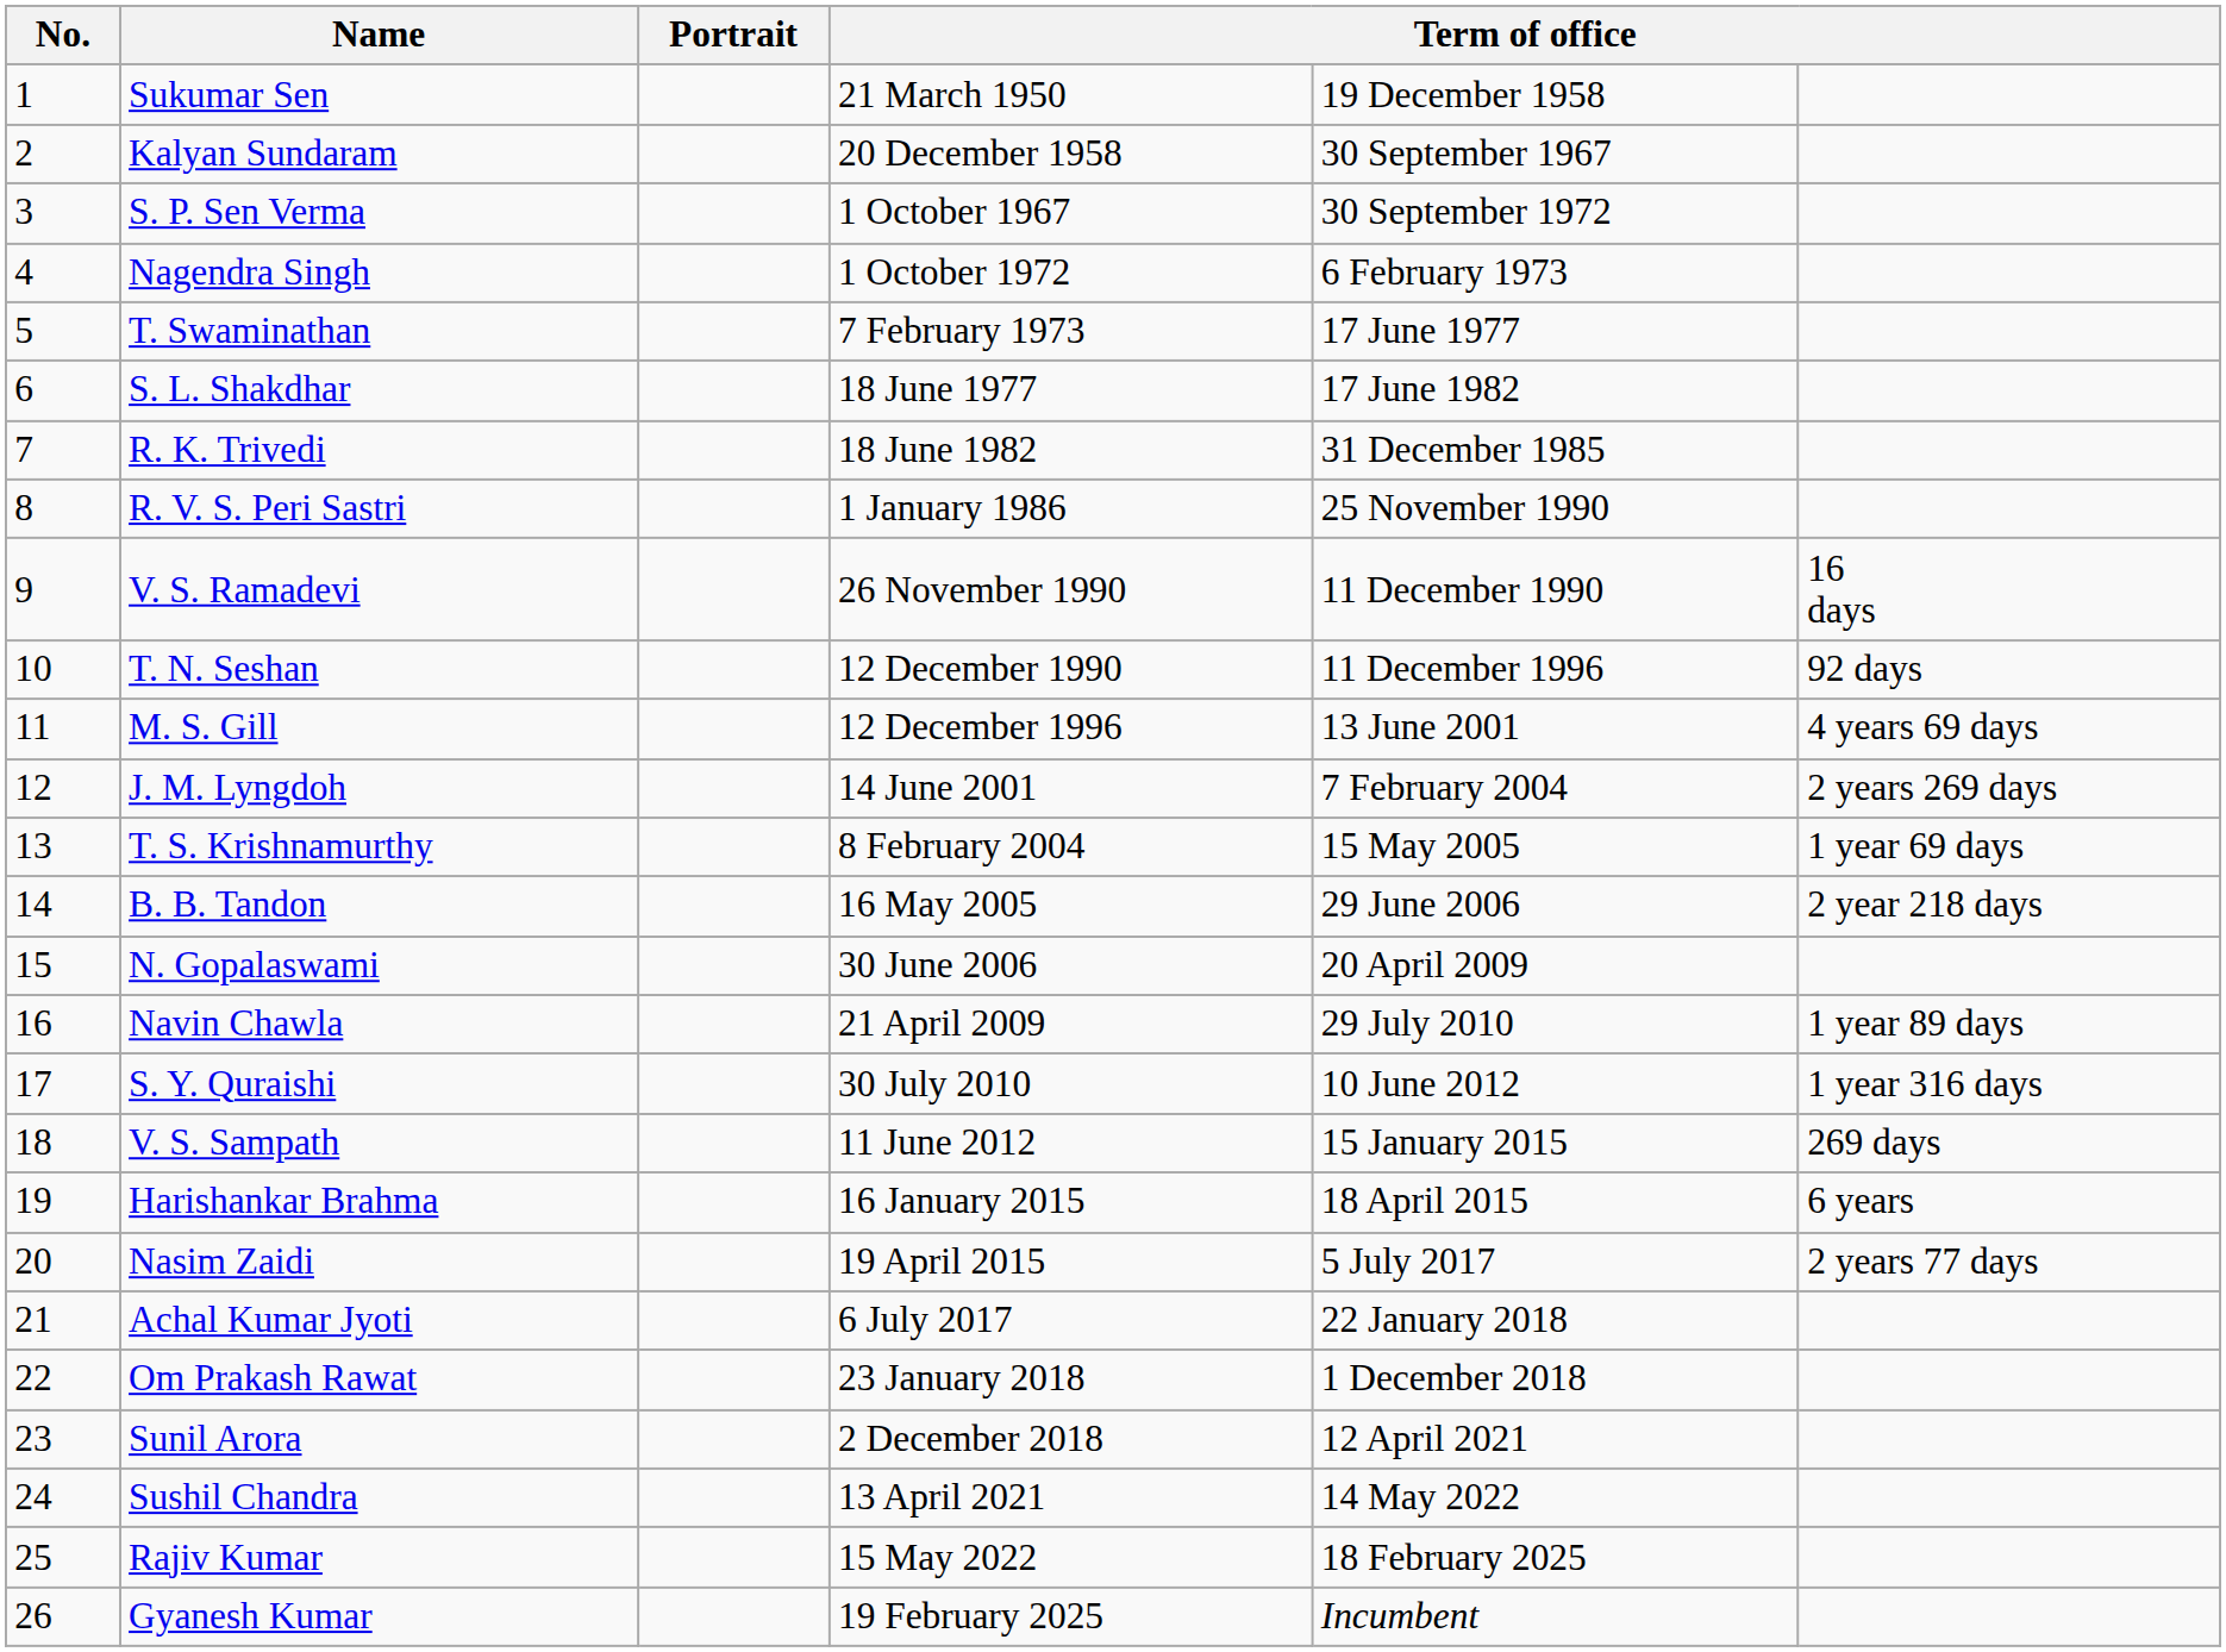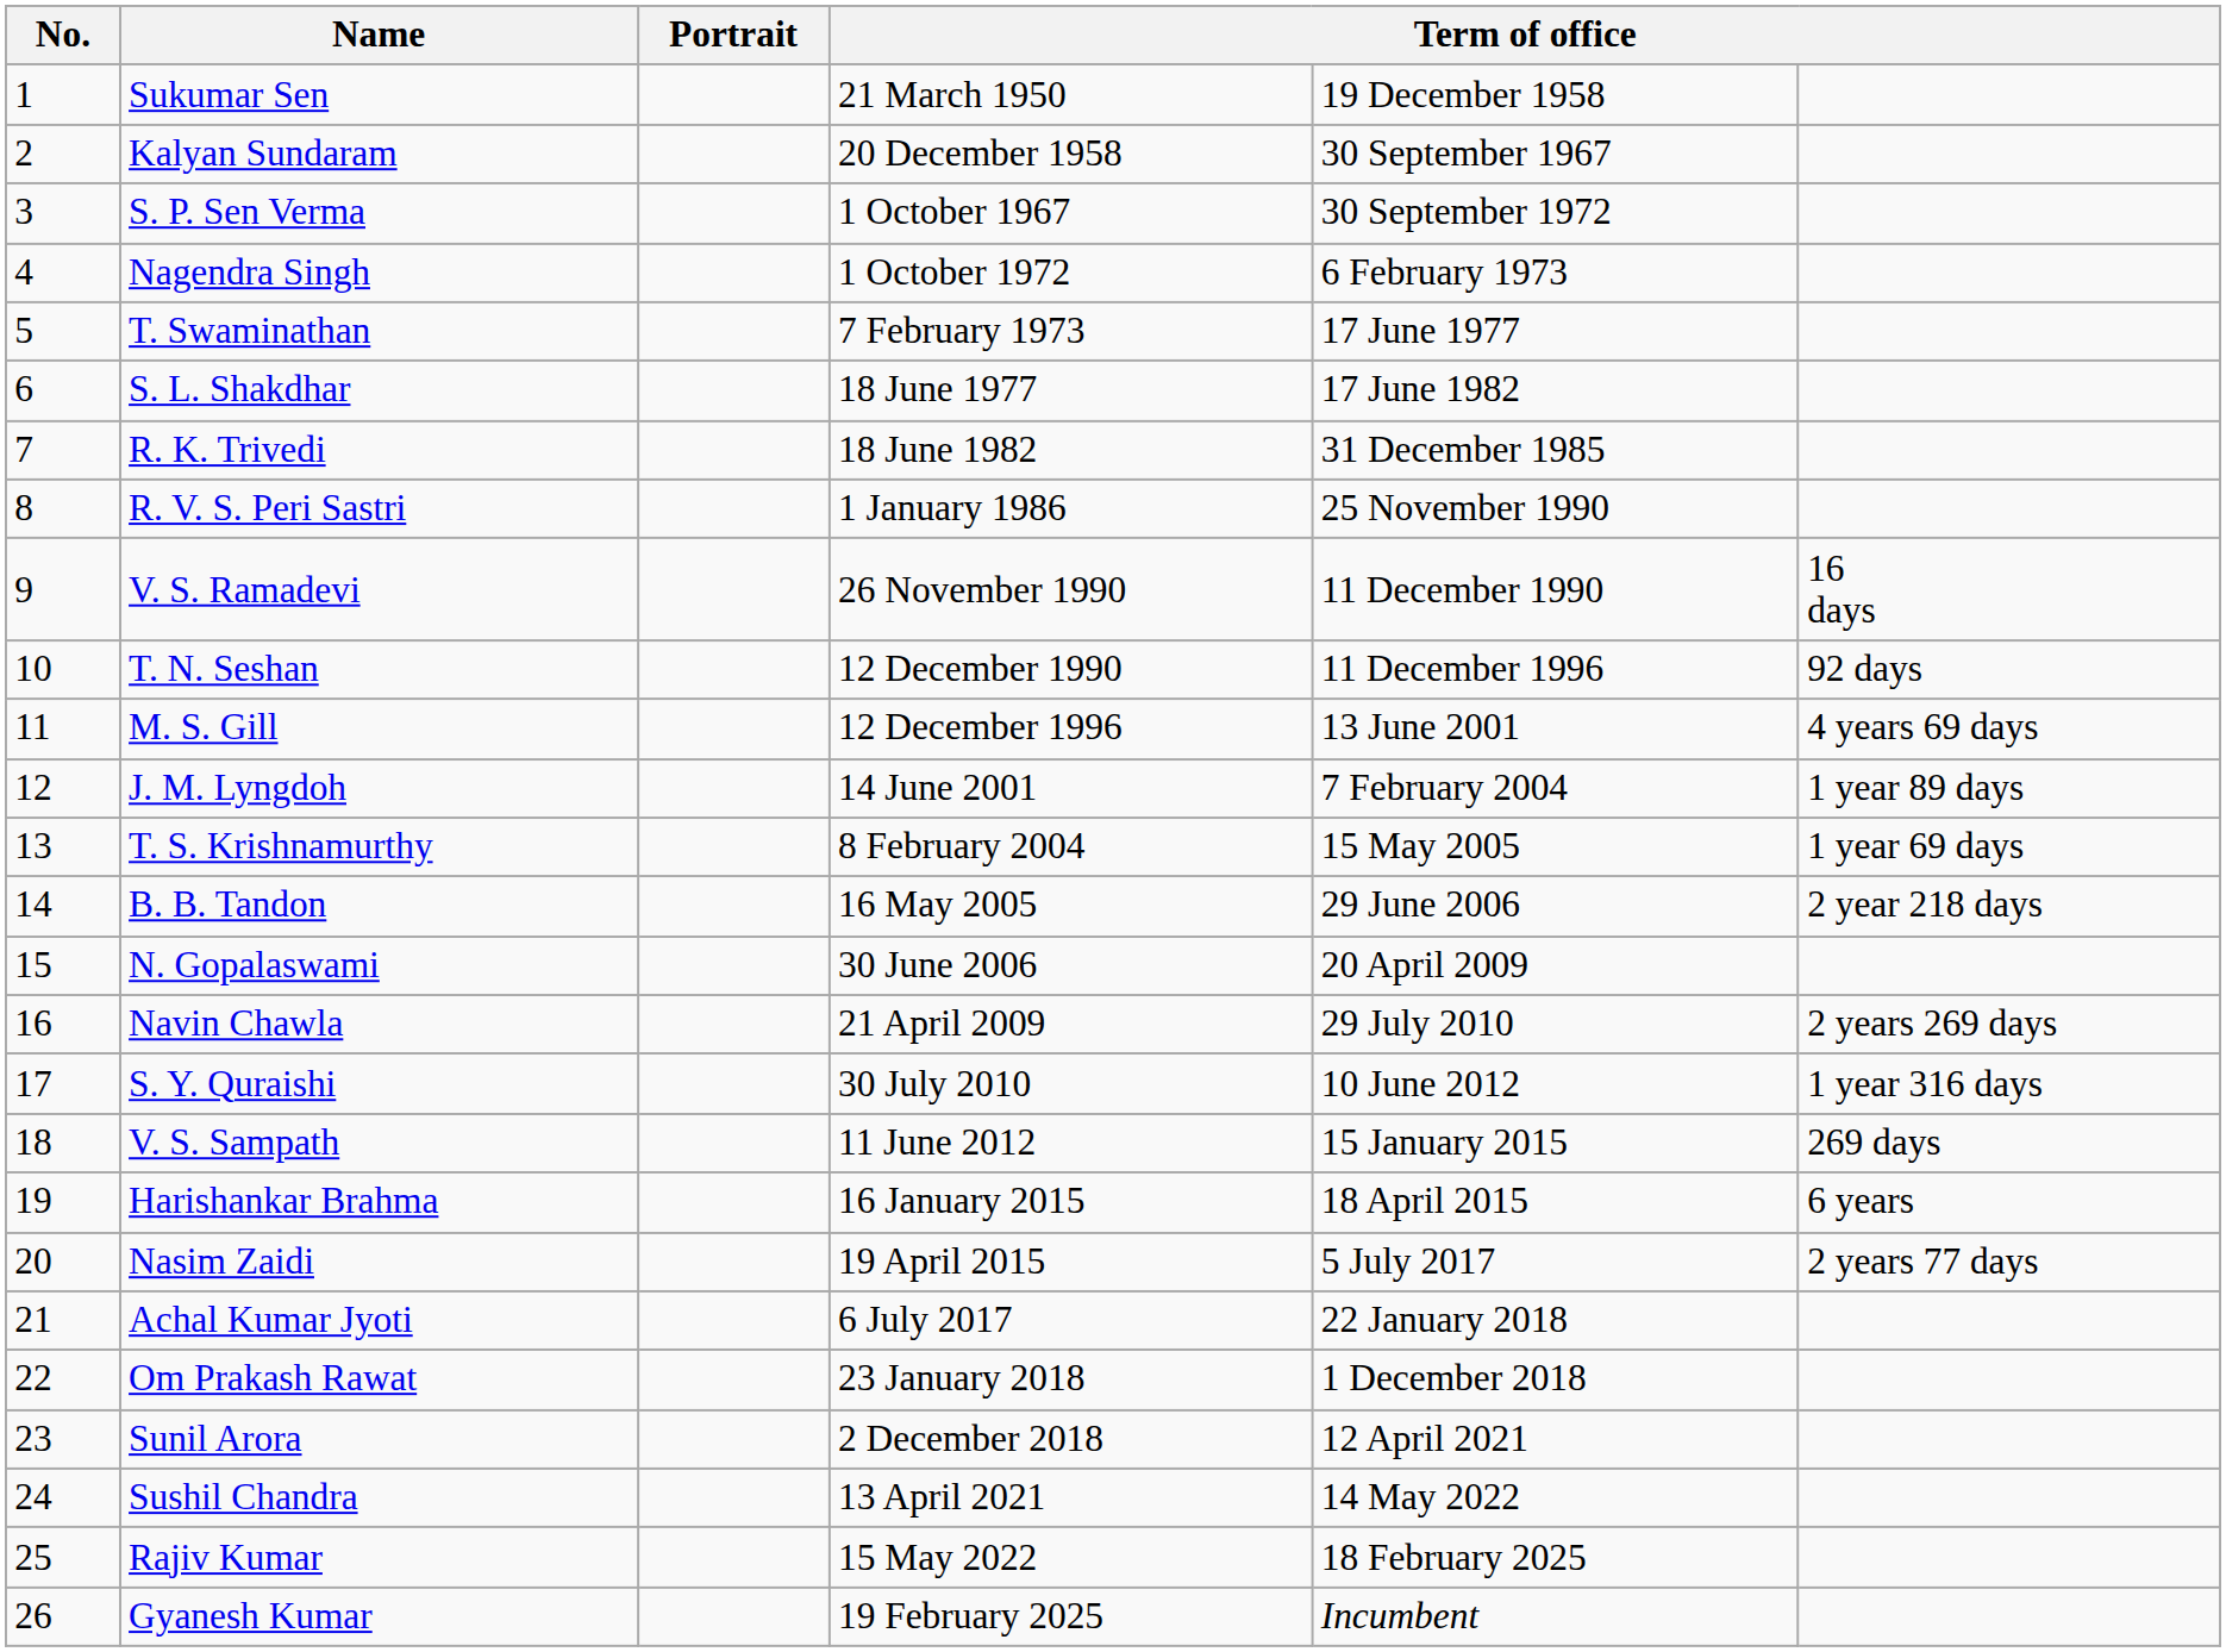J. M. Lyngdoh | column 6: 2 years 269 days -> 1 year 89 days
Navin Chawla | column 6: 1 year 89 days -> 2 years 269 days
